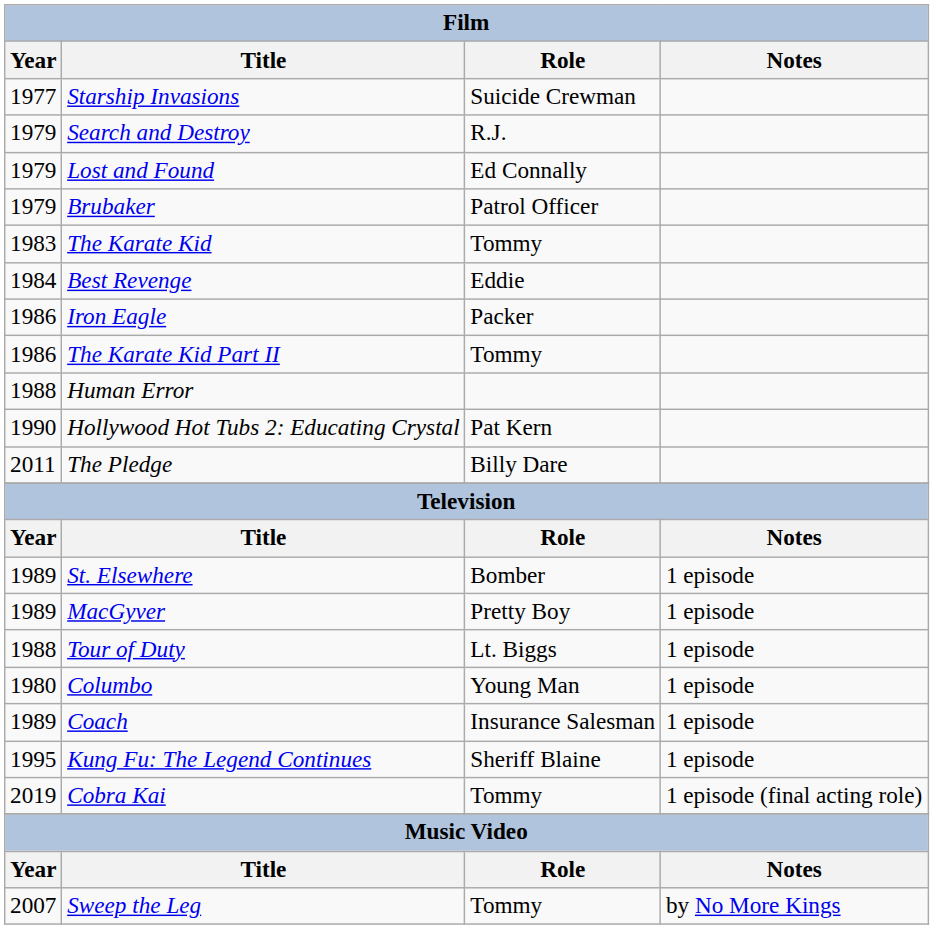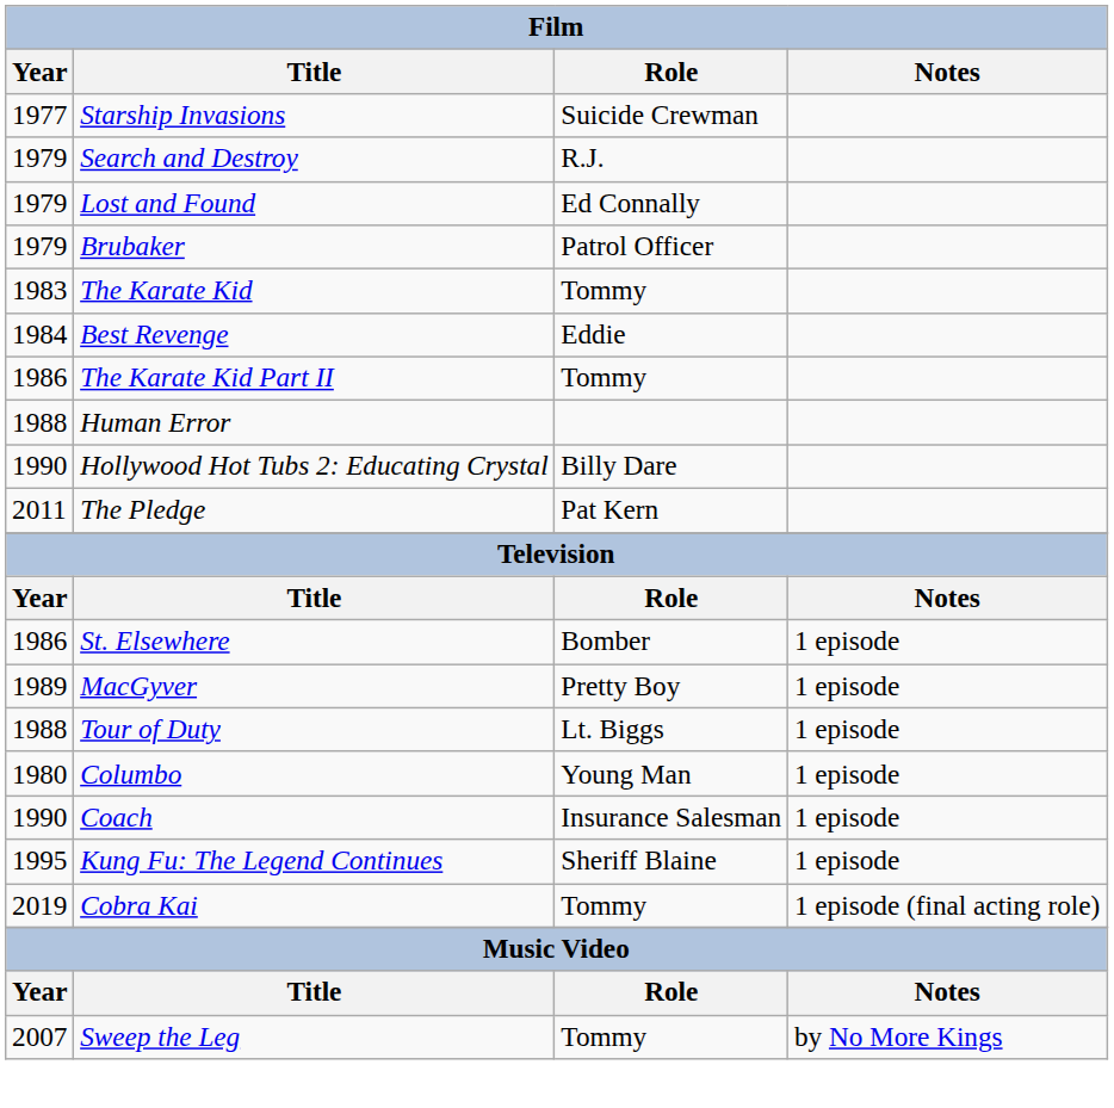- row: 1986 | Iron Eagle | Packer
Hollywood Hot Tubs 2: Educating Crystal | Role: Pat Kern -> Billy Dare
The Pledge | Role: Billy Dare -> Pat Kern
St. Elsewhere | Year: 1989 -> 1986
Coach | Year: 1989 -> 1990
